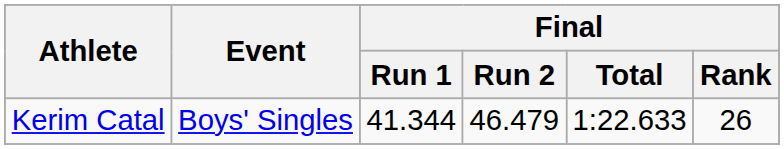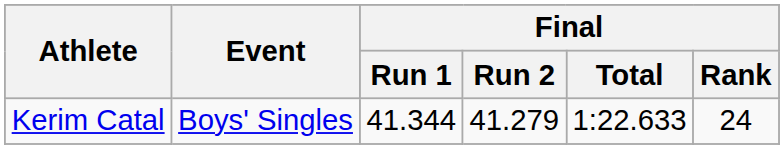Kerim Catal | Final / Run 2: 46.479 -> 41.279
Kerim Catal | Final / Rank: 26 -> 24
